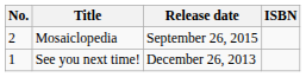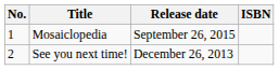Mosaiclopedia | No.: 2 -> 1
See you next time! | No.: 1 -> 2
